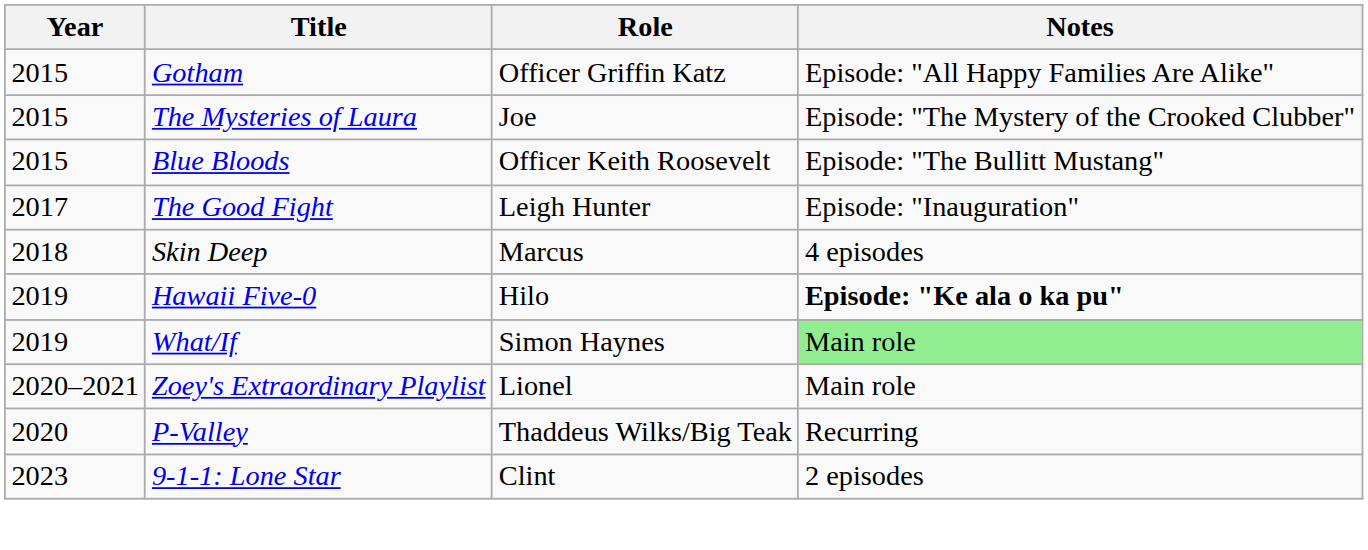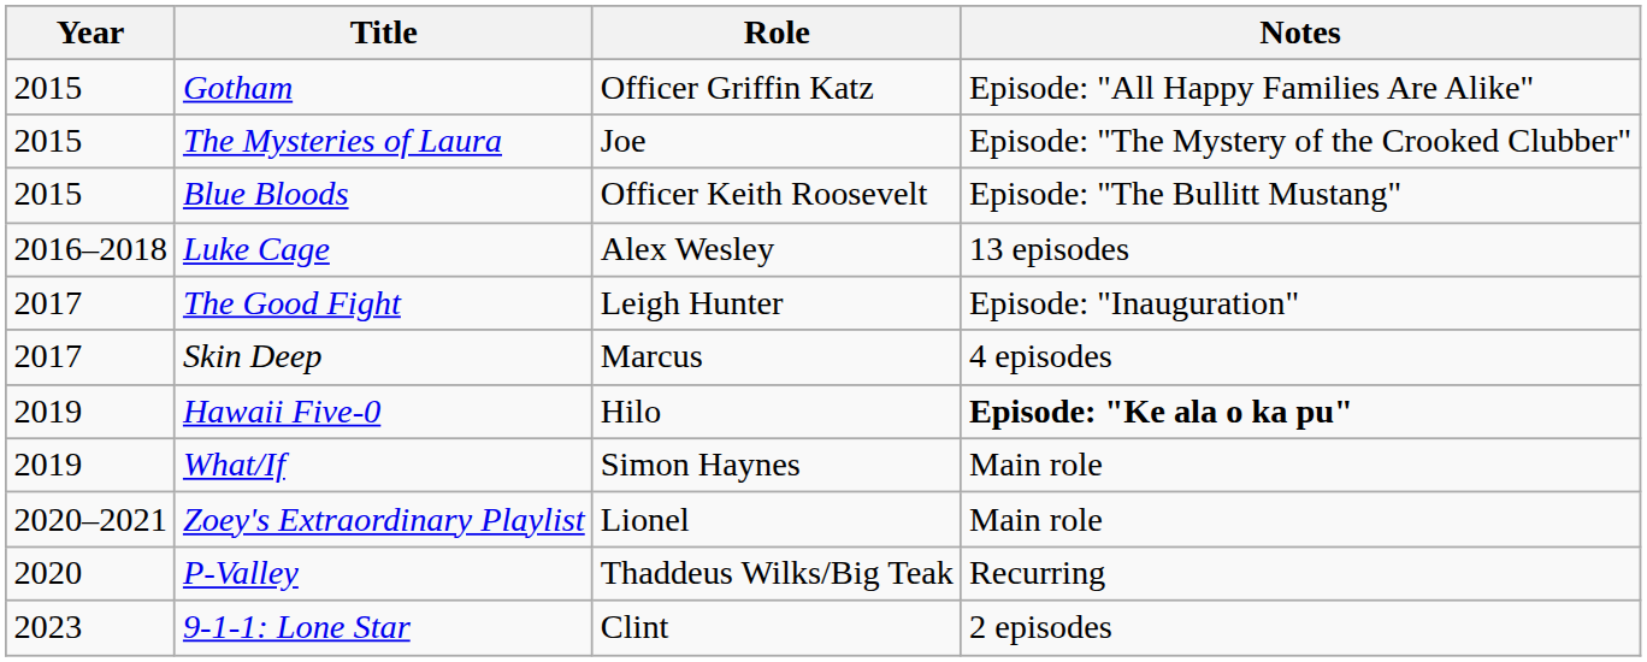+ row: 2016–2018 | Luke Cage | Alex Wesley | 13 episodes
Skin Deep | Year: 2018 -> 2017
What/If | Notes: lightgreen background -> no background
